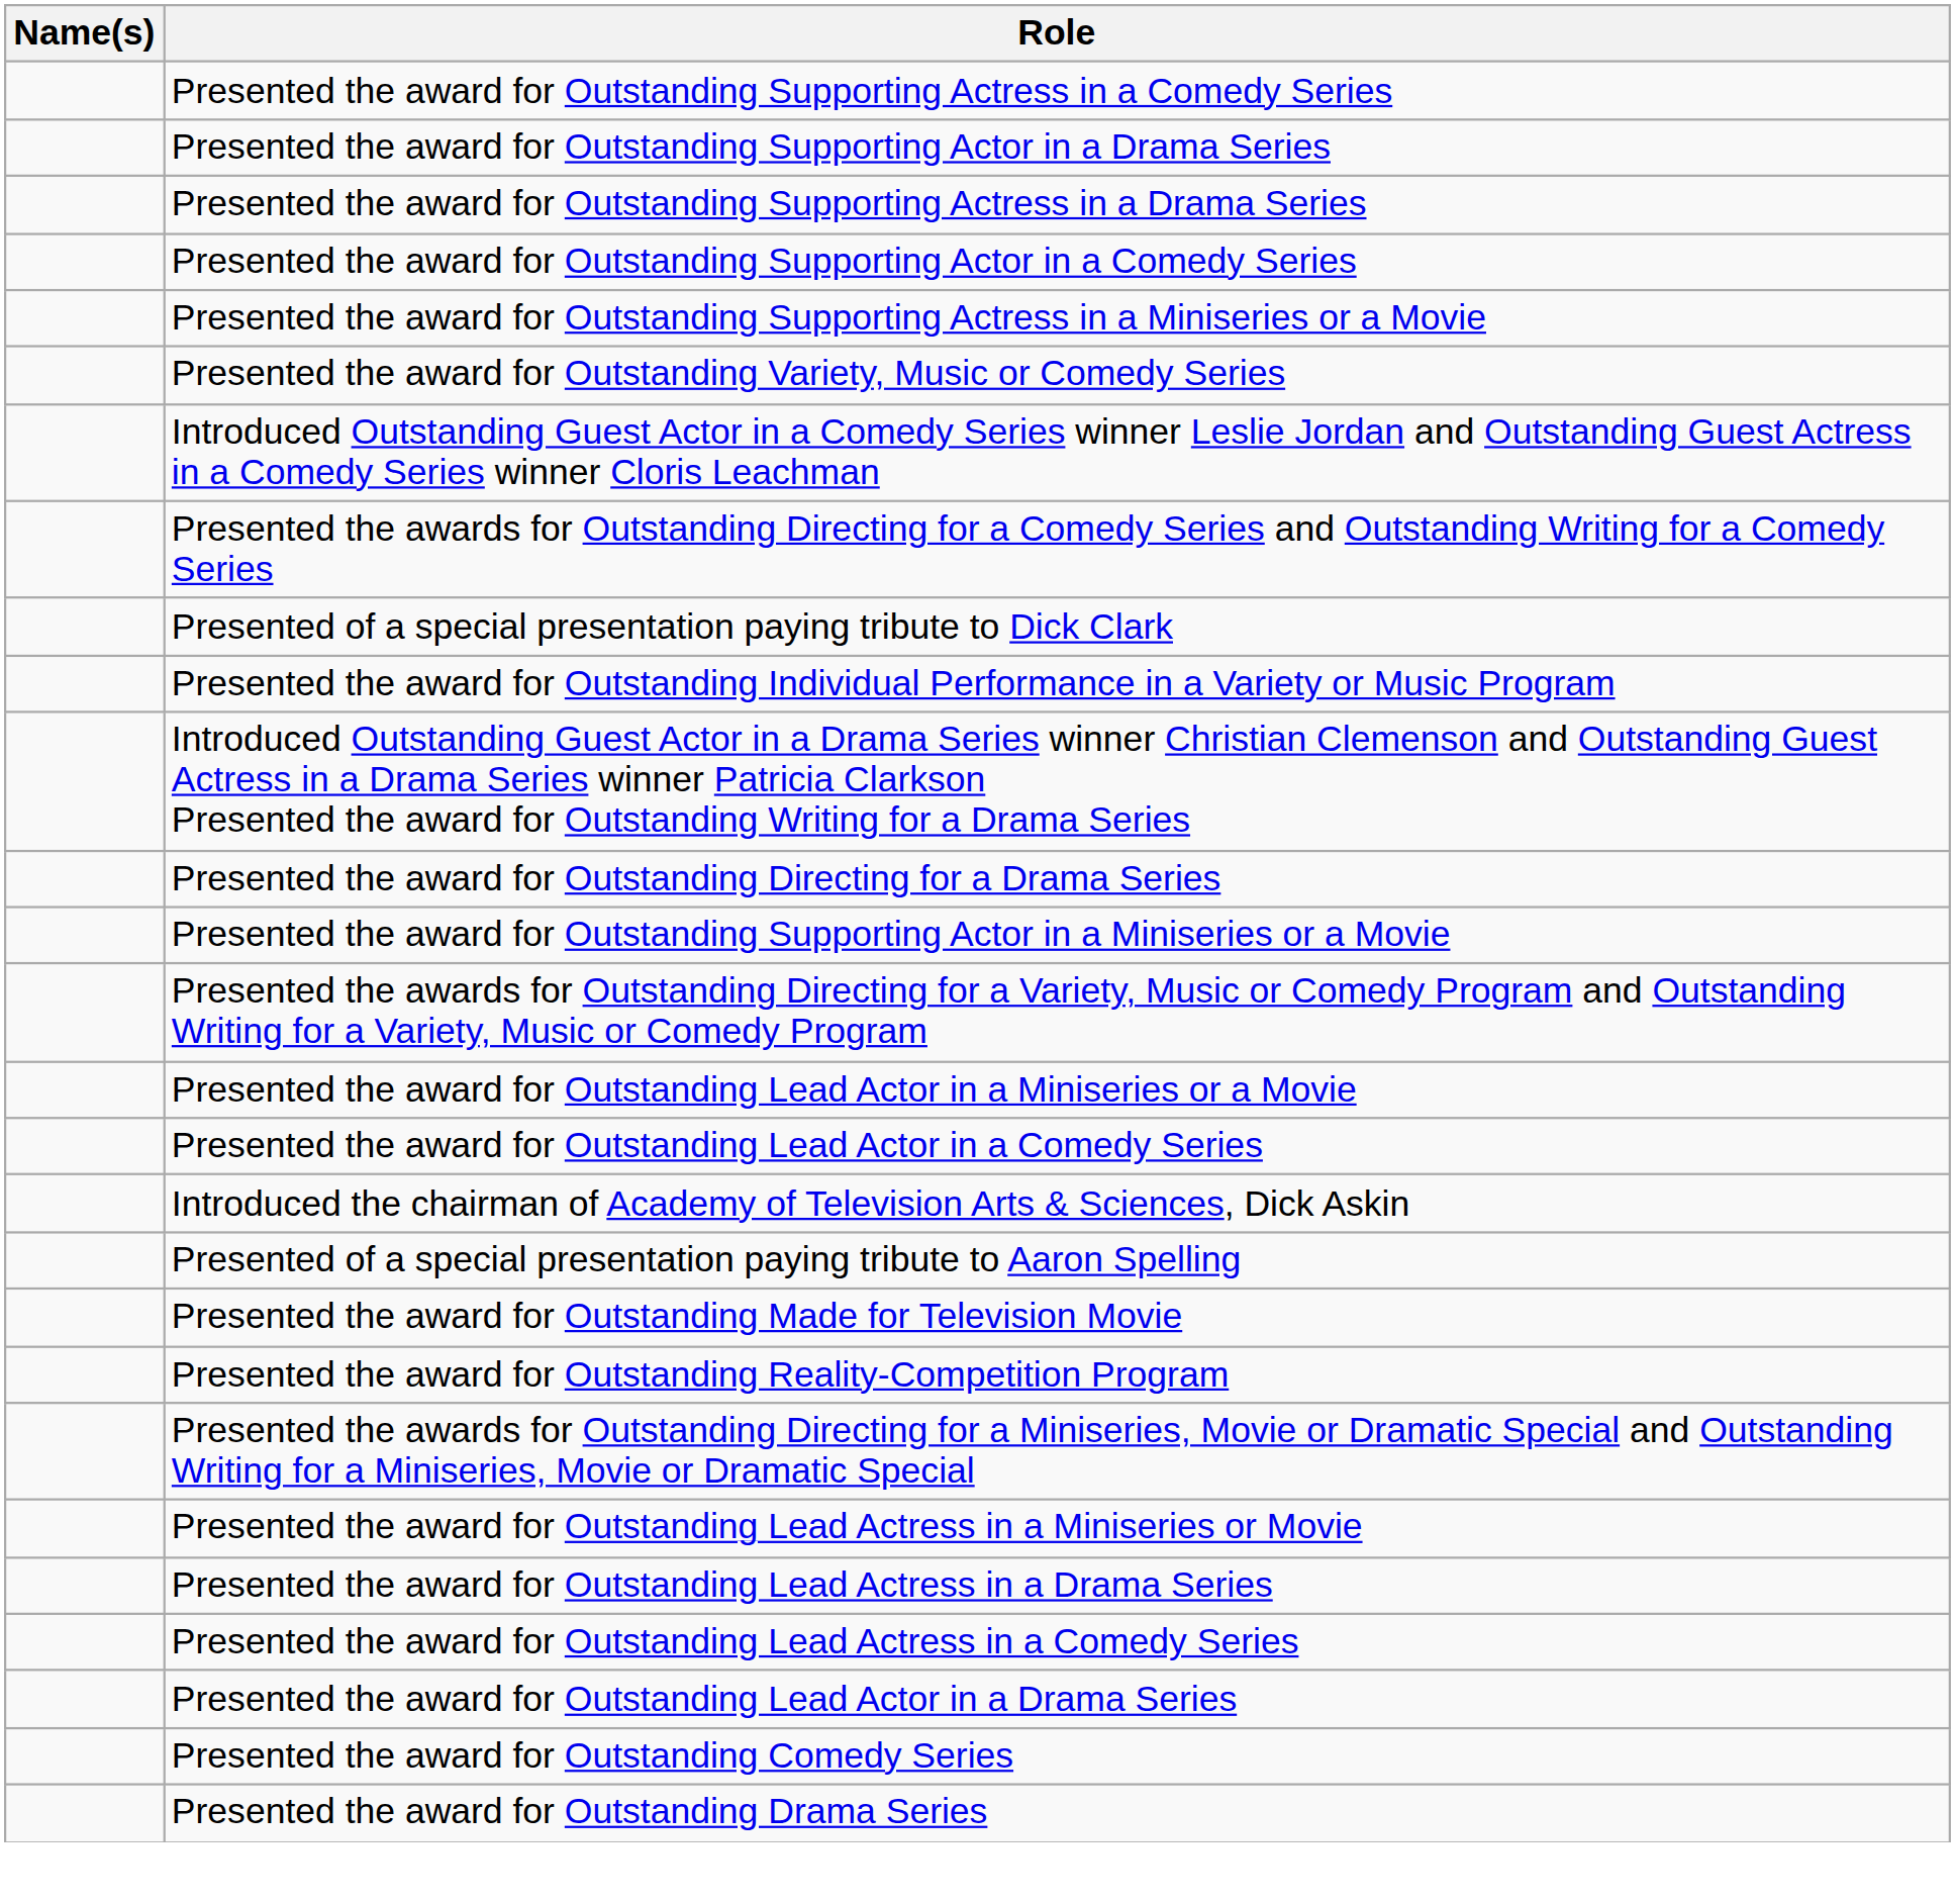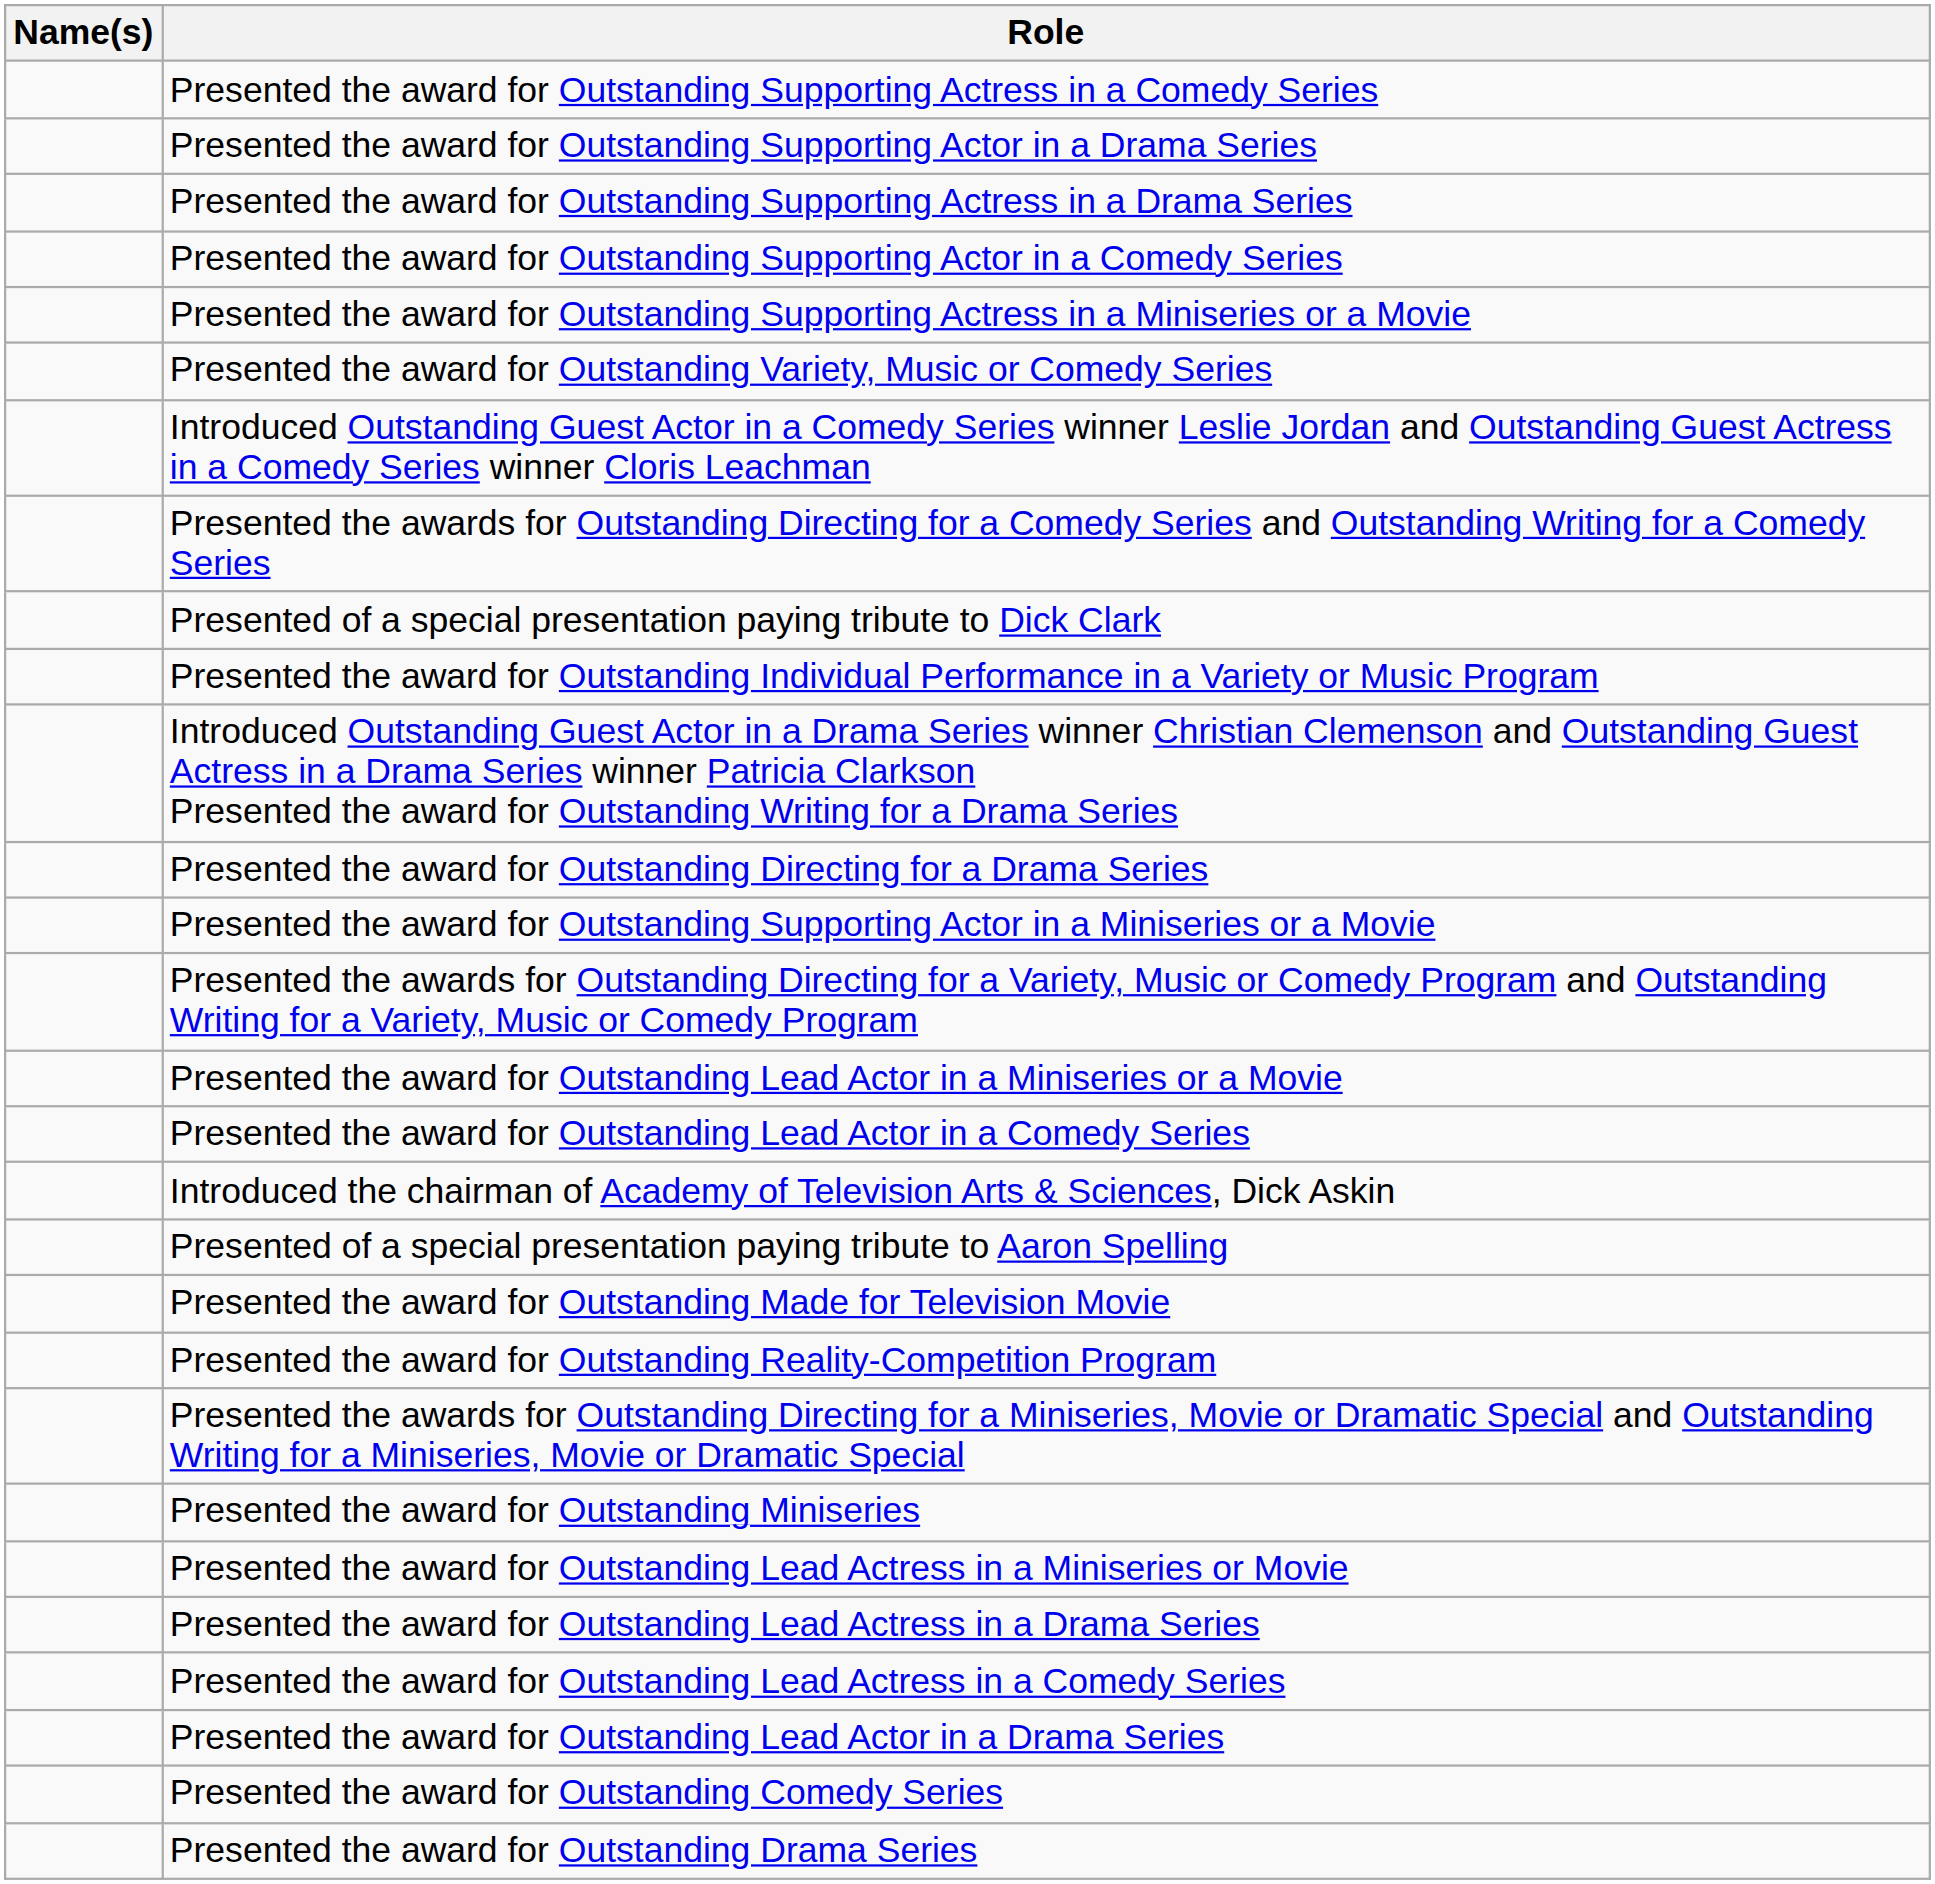+ row: Presented the award for Outstanding Miniseries
